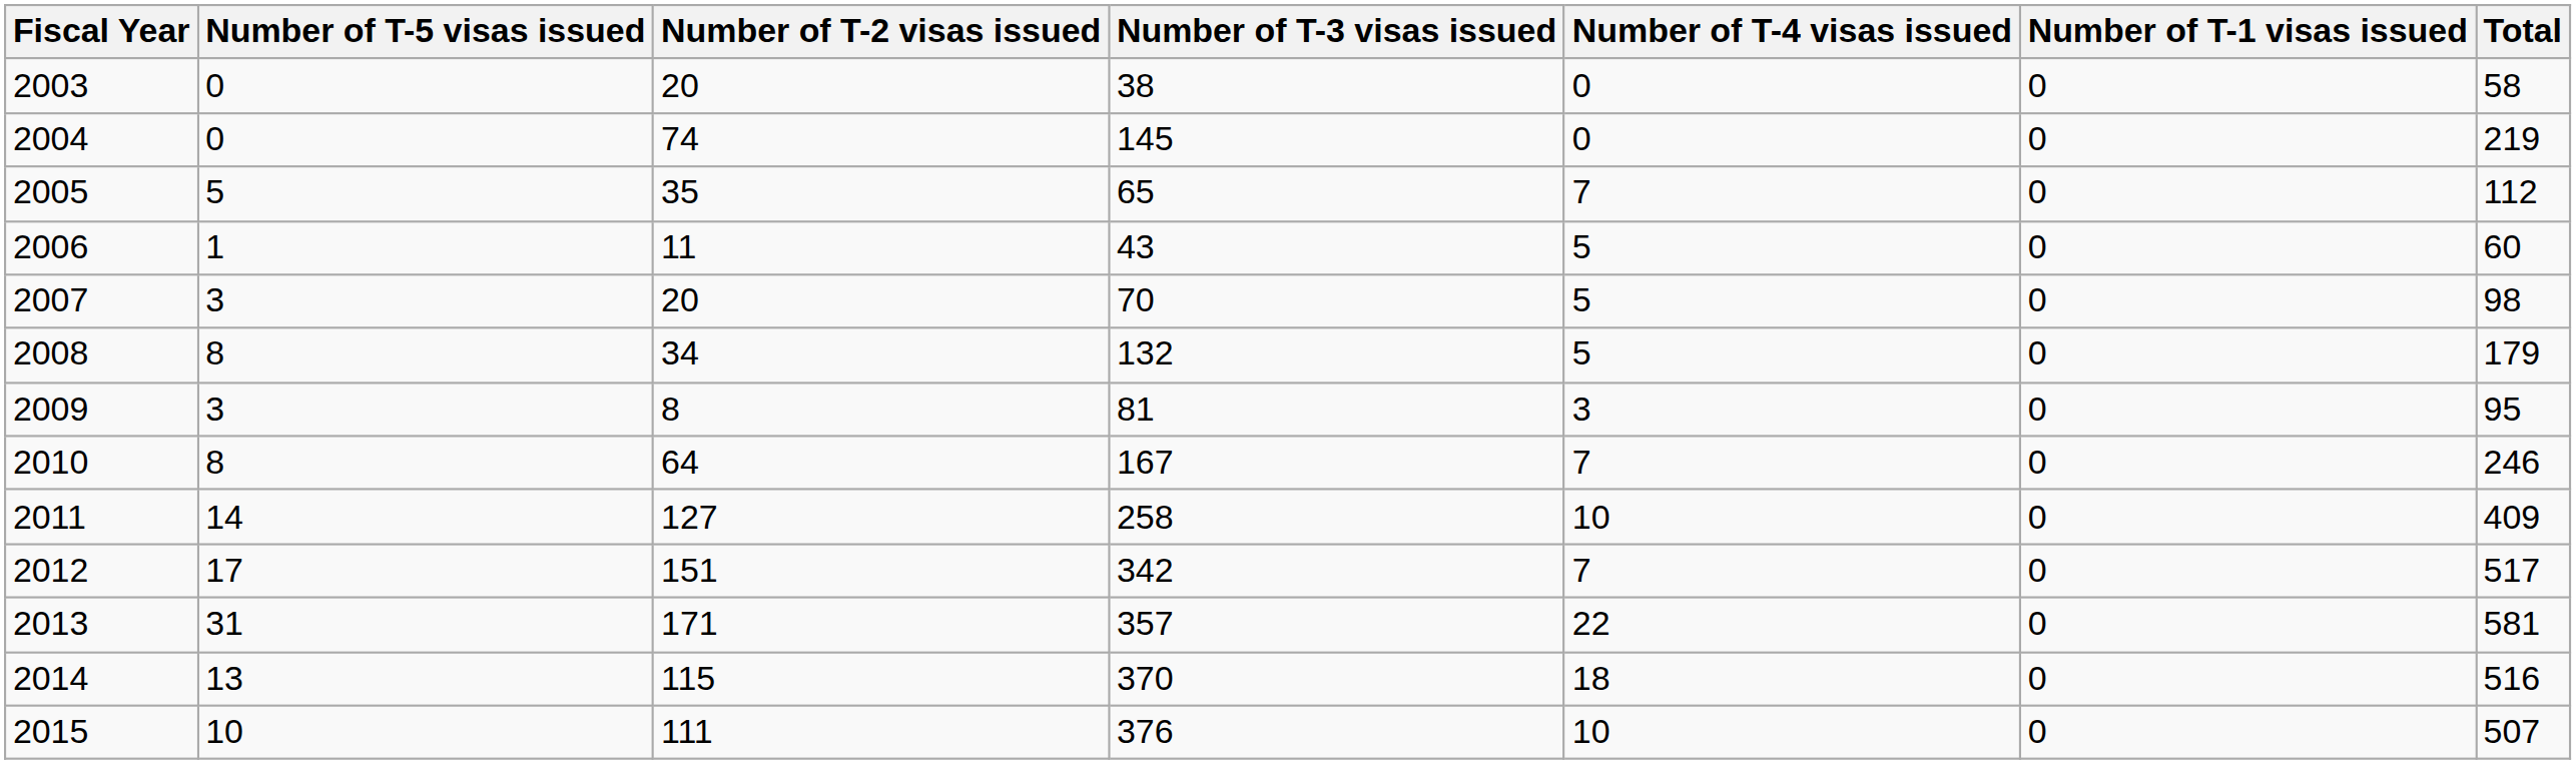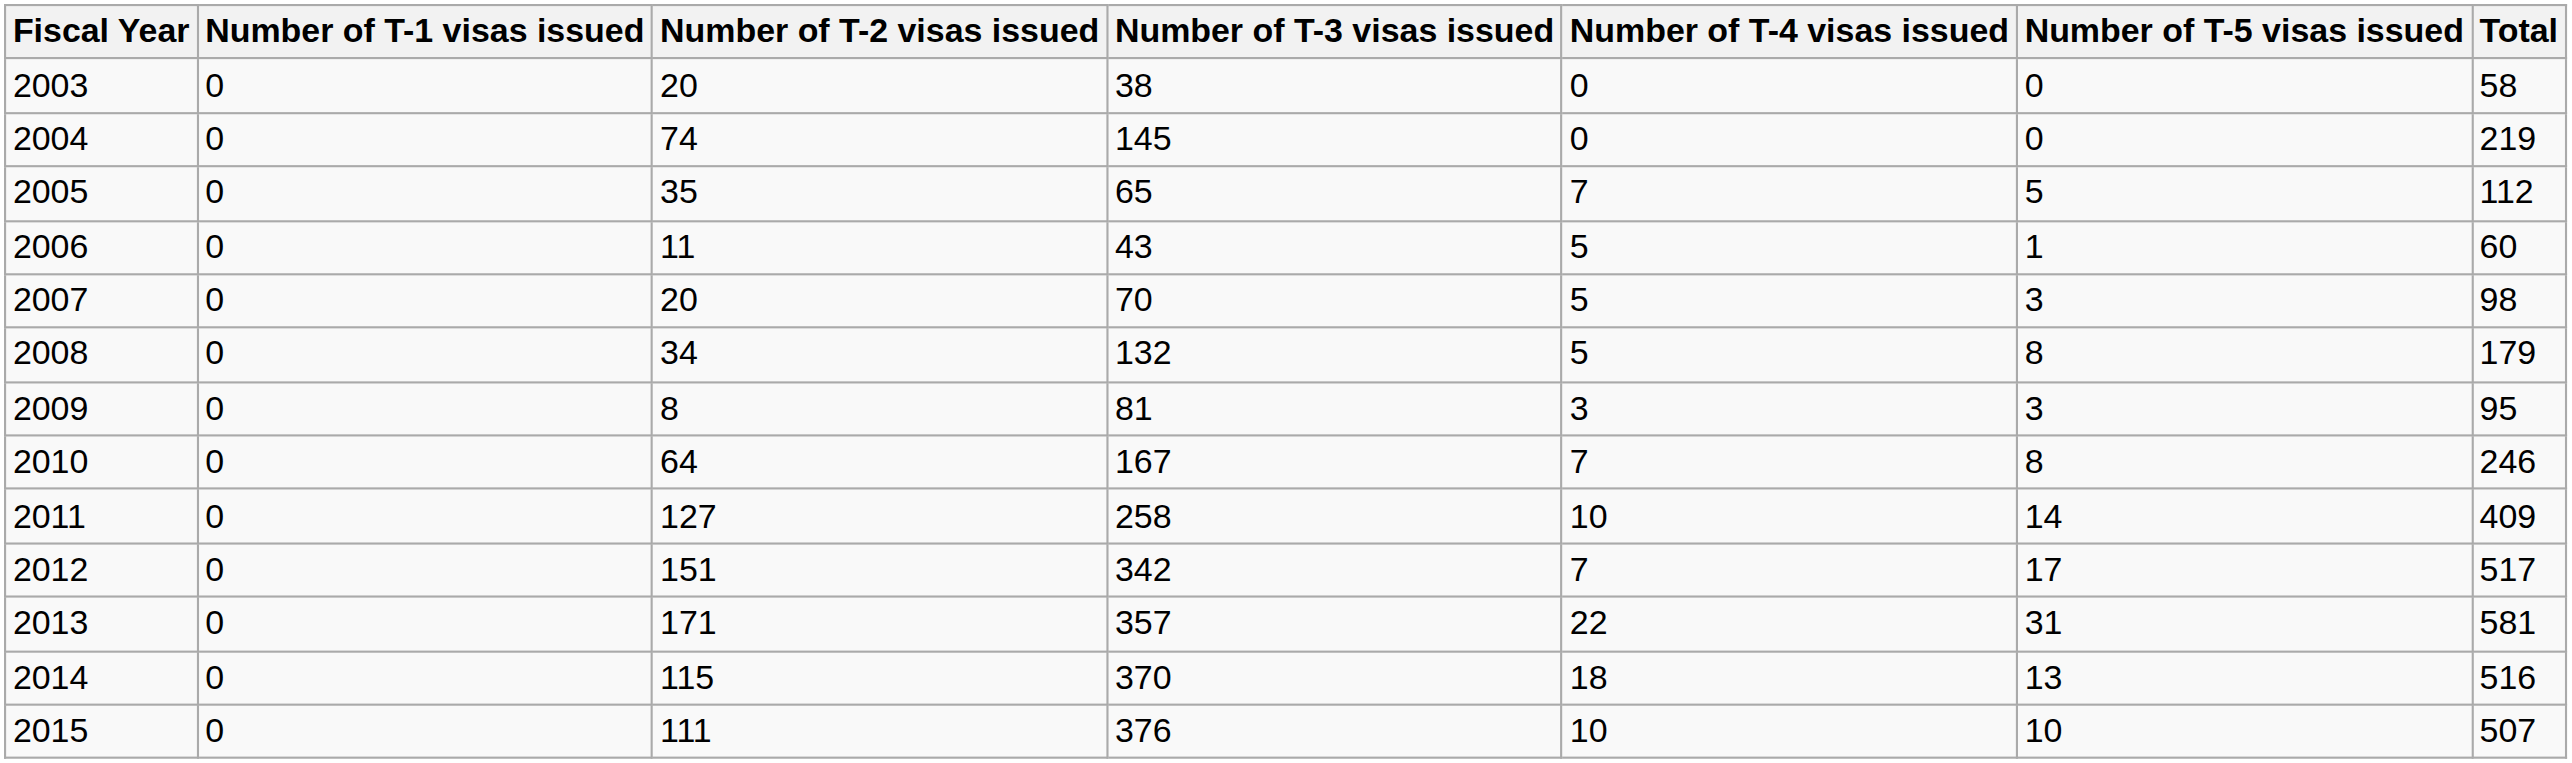columns swapped: Number of T-1 visas issued <-> Number of T-5 visas issued
